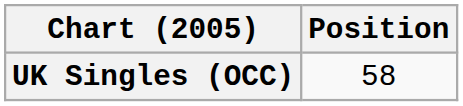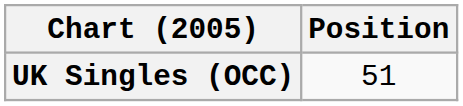UK Singles (OCC) | Position: 58 -> 51
